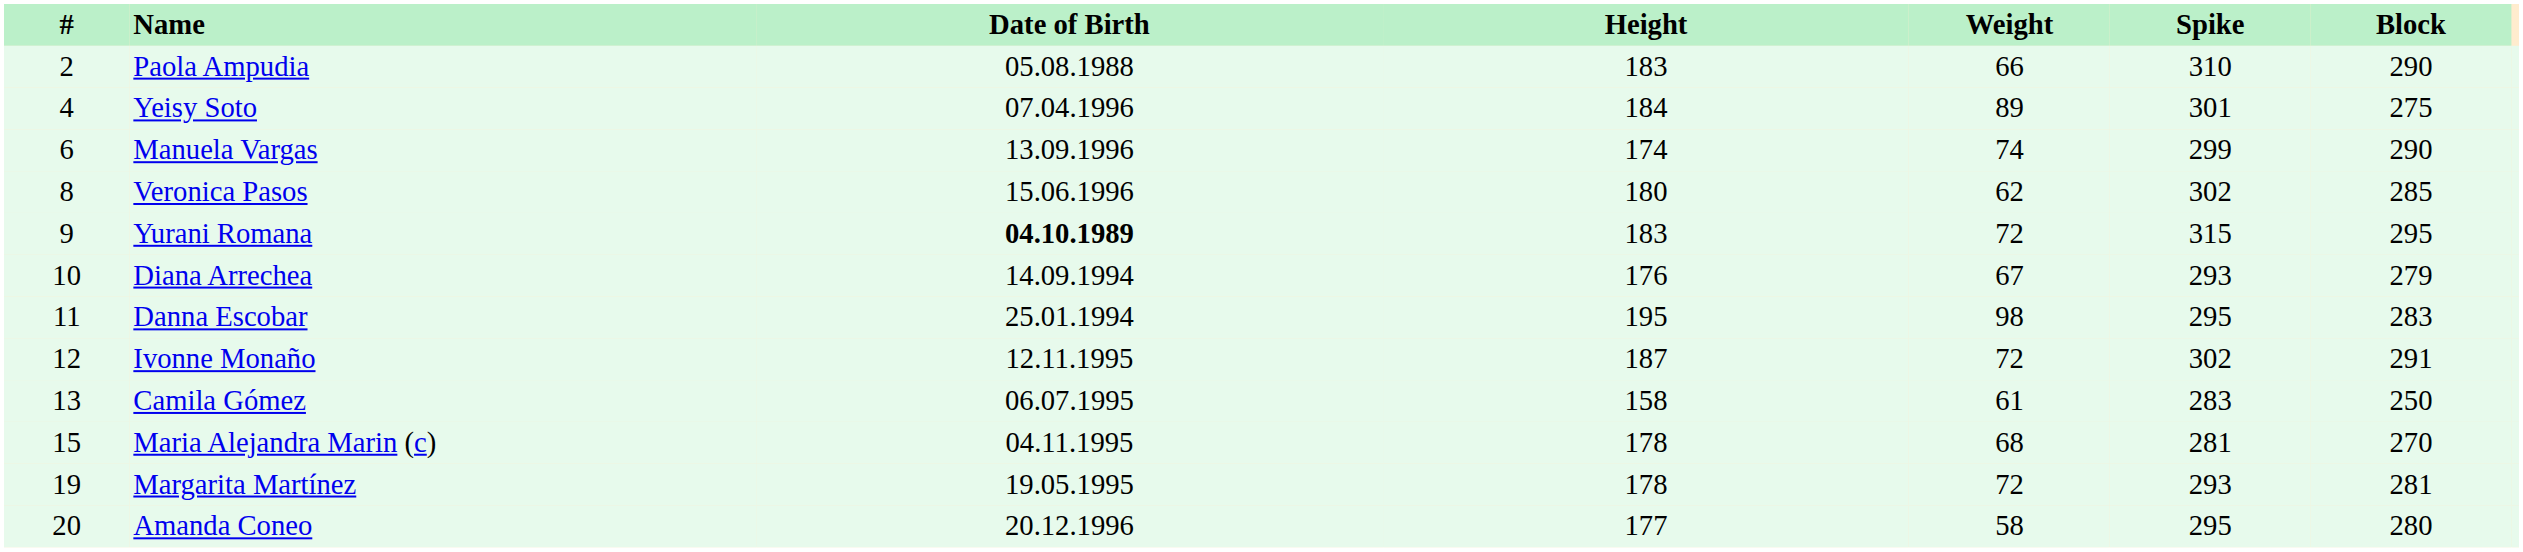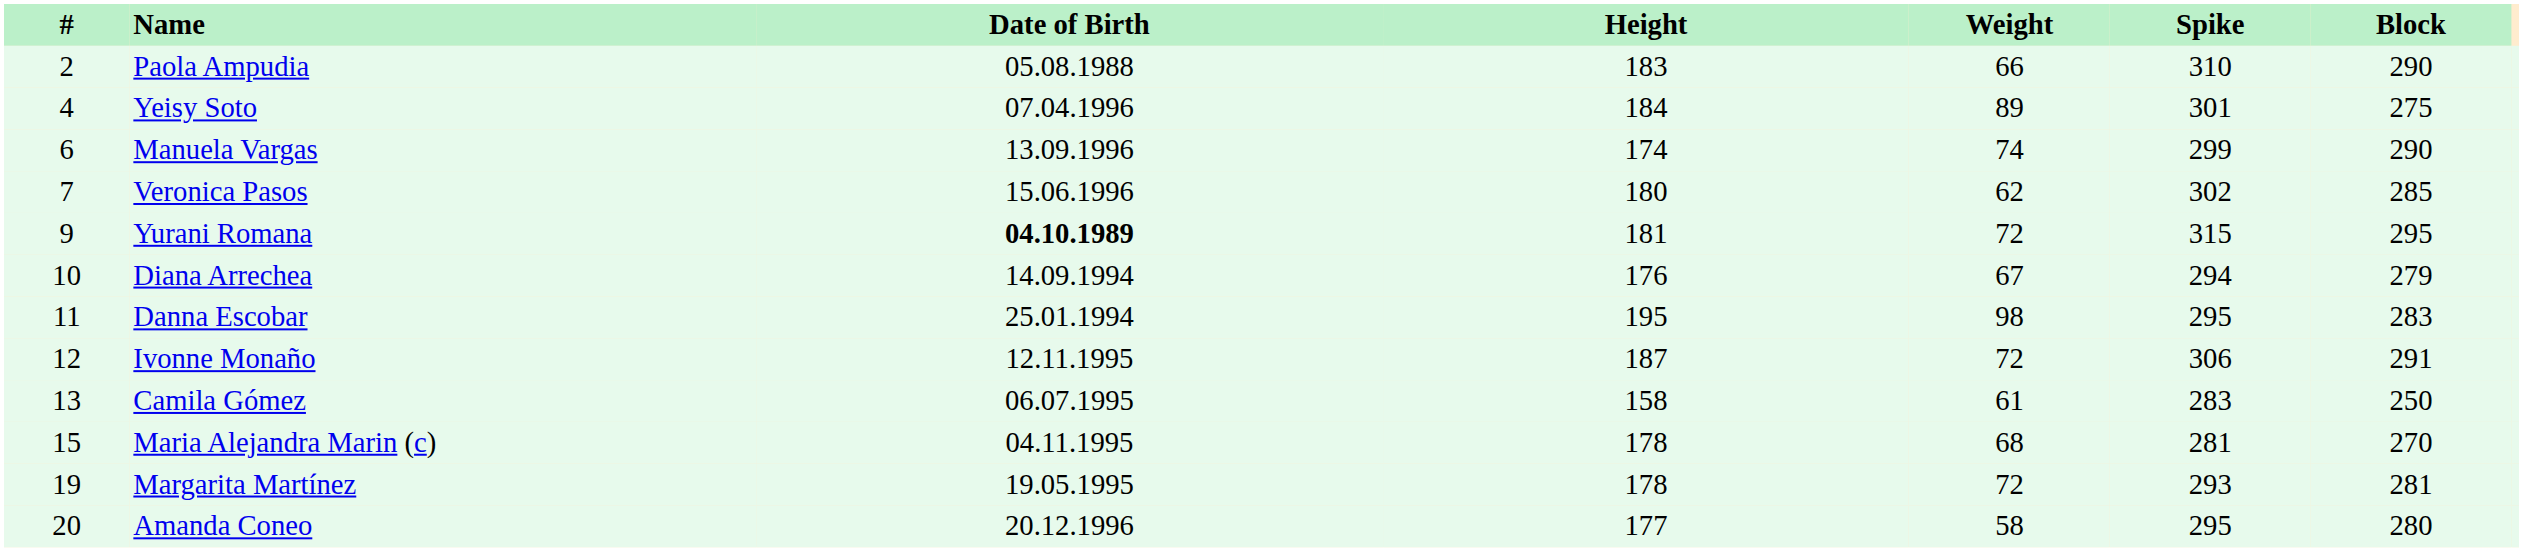Veronica Pasos | #: 8 -> 7
Yurani Romana | Height: 183 -> 181
Diana Arrechea | Spike: 293 -> 294
Ivonne Monaño | Spike: 302 -> 306
